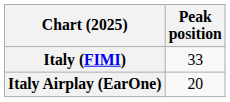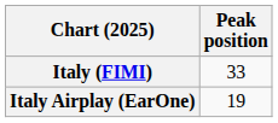Italy Airplay (EarOne) | Peak position: 20 -> 19
